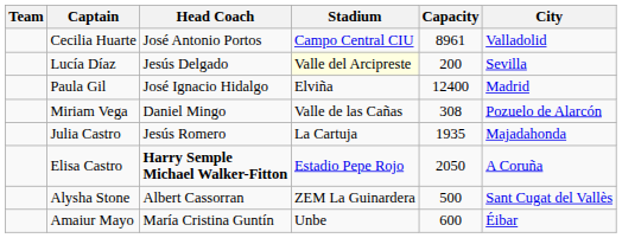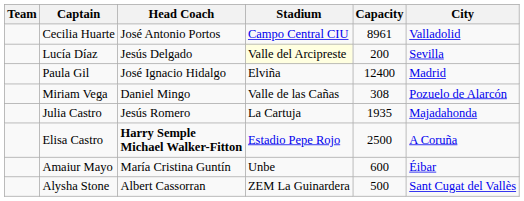Elisa Castro | Capacity: 2050 -> 2500
rows swapped: Alysha Stone <-> Amaiur Mayo
